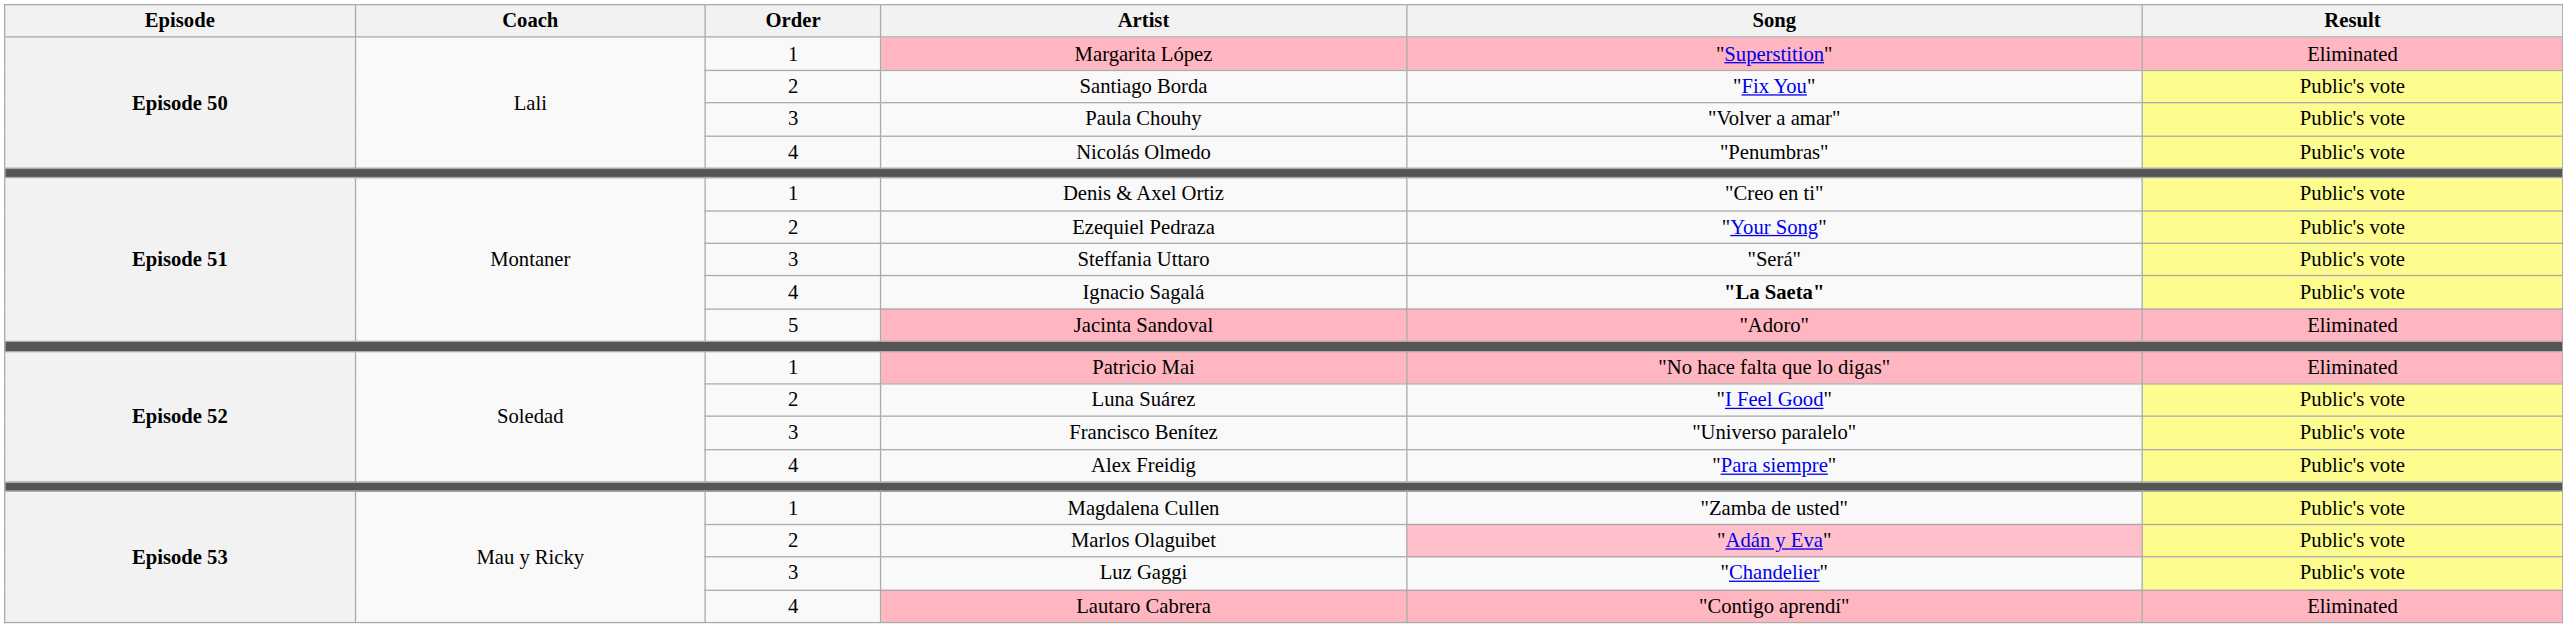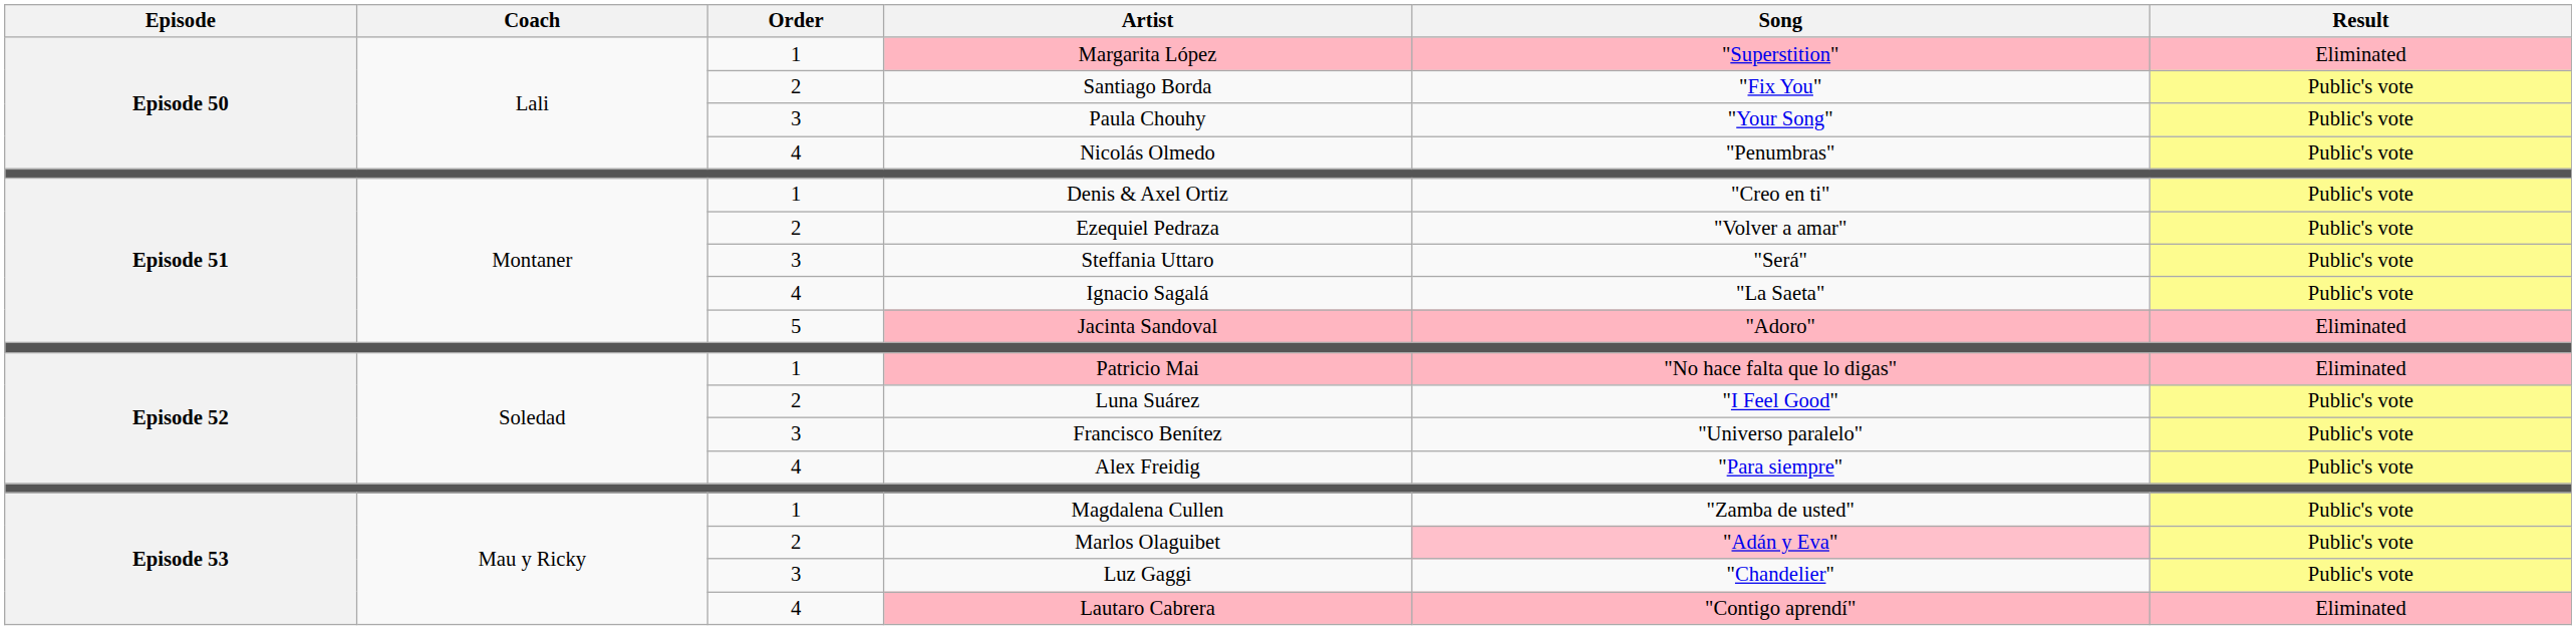Paula Chouhy | Song: "Volver a amar" -> "Your Song"
Ezequiel Pedraza | Song: "Your Song" -> "Volver a amar"
Ignacio Sagalá | Song: bold -> normal
